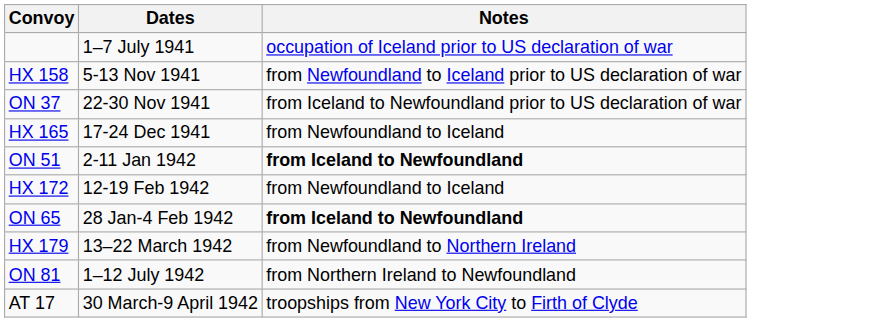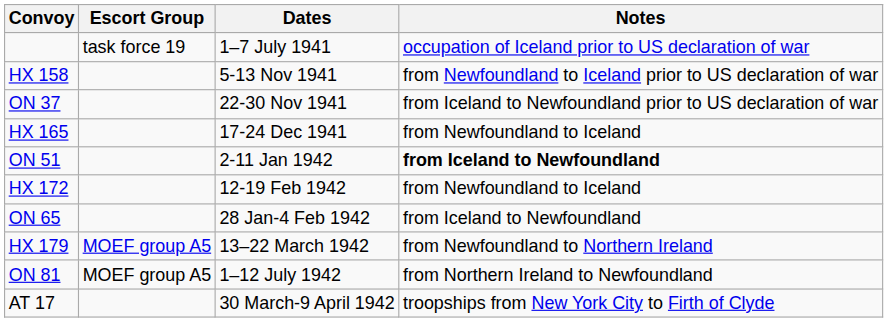+ column: Escort Group | task force 19 | MOEF group A5 | MOEF group A5
ON 65 | Notes: bold -> normal
